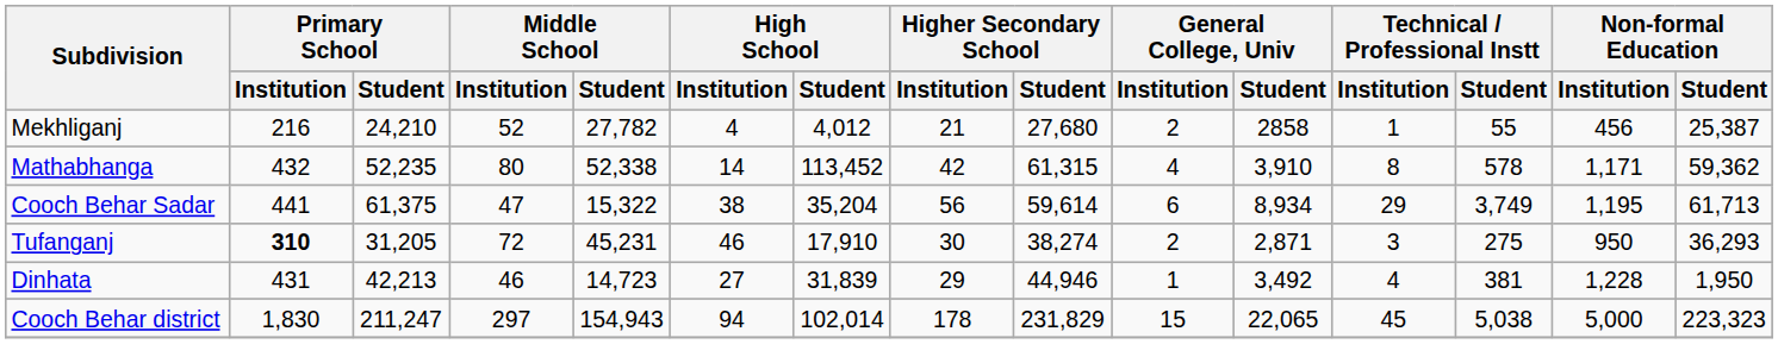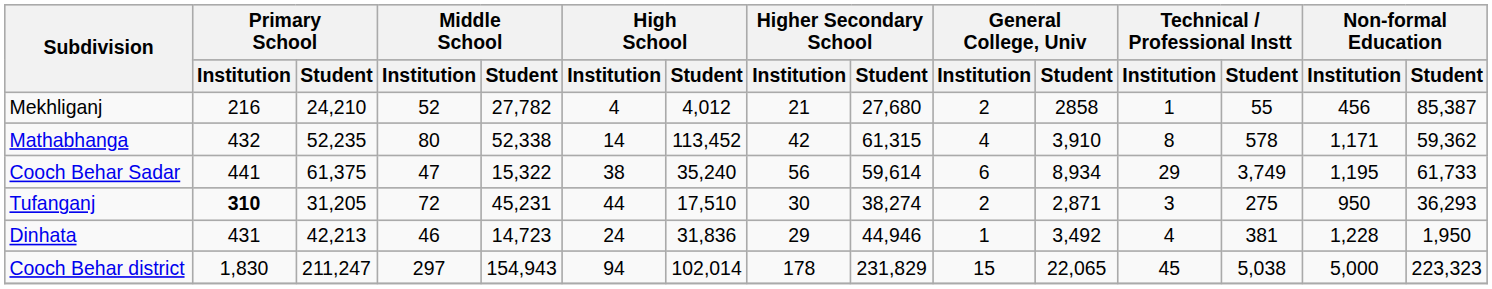Mekhliganj | Non-formal Education / Student: 25,387 -> 85,387
Cooch Behar Sadar | High School / Student: 35,204 -> 35,240
Cooch Behar Sadar | Non-formal Education / Student: 61,713 -> 61,733
Tufanganj | High School / Institution: 46 -> 44
Tufanganj | High School / Student: 17,910 -> 17,510
Dinhata | High School / Institution: 27 -> 24
Dinhata | High School / Student: 31,839 -> 31,836
